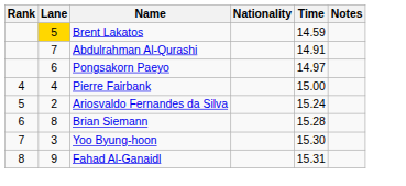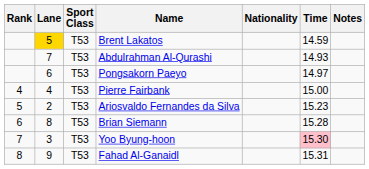+ column: Sport Class | T53 | T53 | T53 | T53 | T53 | T53 | T53 | T53
Abdulrahman Al-Qurashi | Time: 14.91 -> 14.93
Ariosvaldo Fernandes da Silva | Time: 15.24 -> 15.23
Yoo Byung-hoon | Time: no background -> pink background
